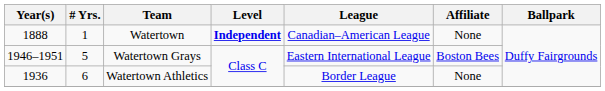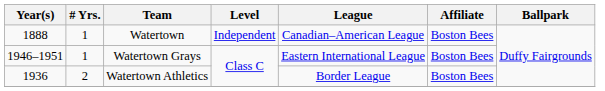Watertown | Level: bold -> normal
Watertown | Affiliate: None -> Boston Bees
Watertown Grays | # Yrs.: 5 -> 1
Watertown Athletics | # Yrs.: 6 -> 2
Watertown Athletics | Affiliate: None -> Boston Bees
